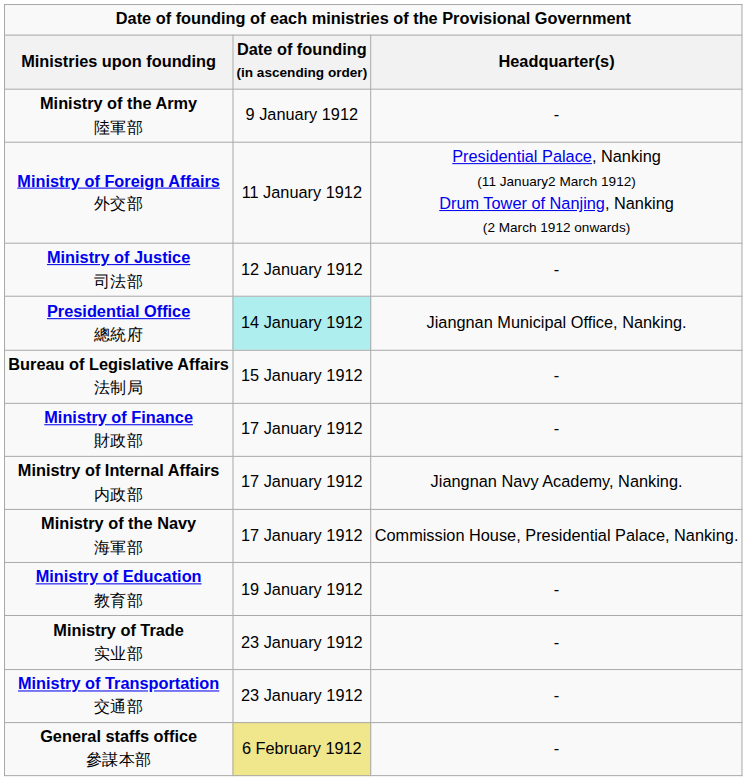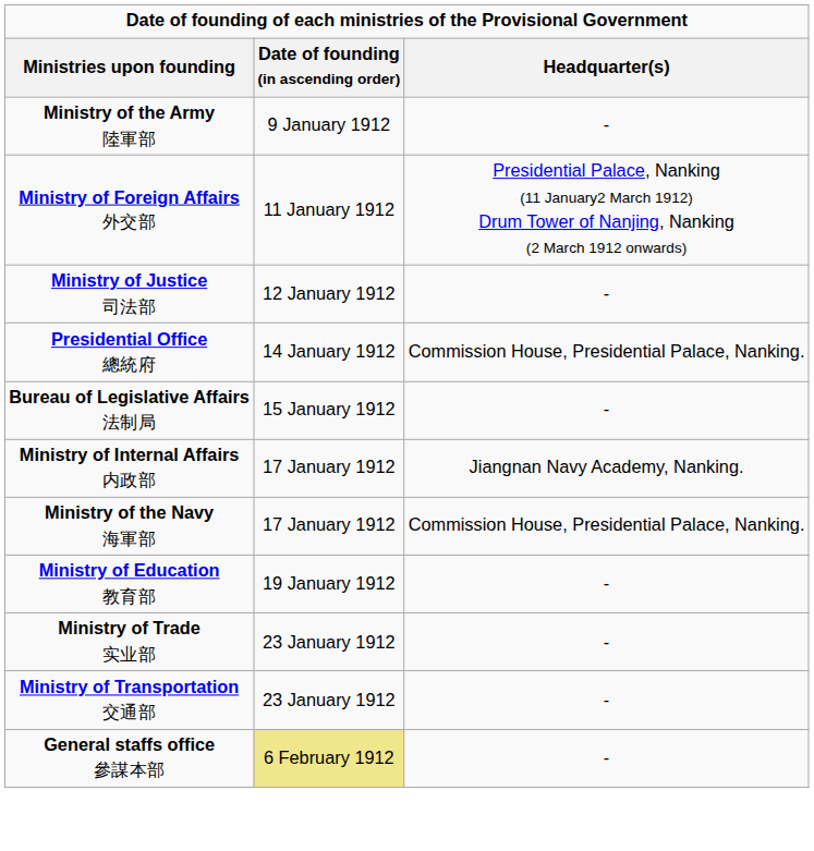Presidential Office 總統府 | Date of founding (in ascending order): paleturquoise background -> no background
Presidential Office 總統府 | Headquarter(s): Jiangnan Municipal Office, Nanking. -> Commission House, Presidential Palace, Nanking.
- row: Ministry of Finance 財政部 | 17 January 1912 | -
